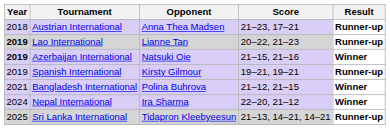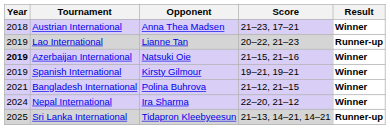Austrian International | Result: Runner-up -> Winner
Lao International | Year: bold -> normal
Spanish International | Result: Runner-up -> Winner
